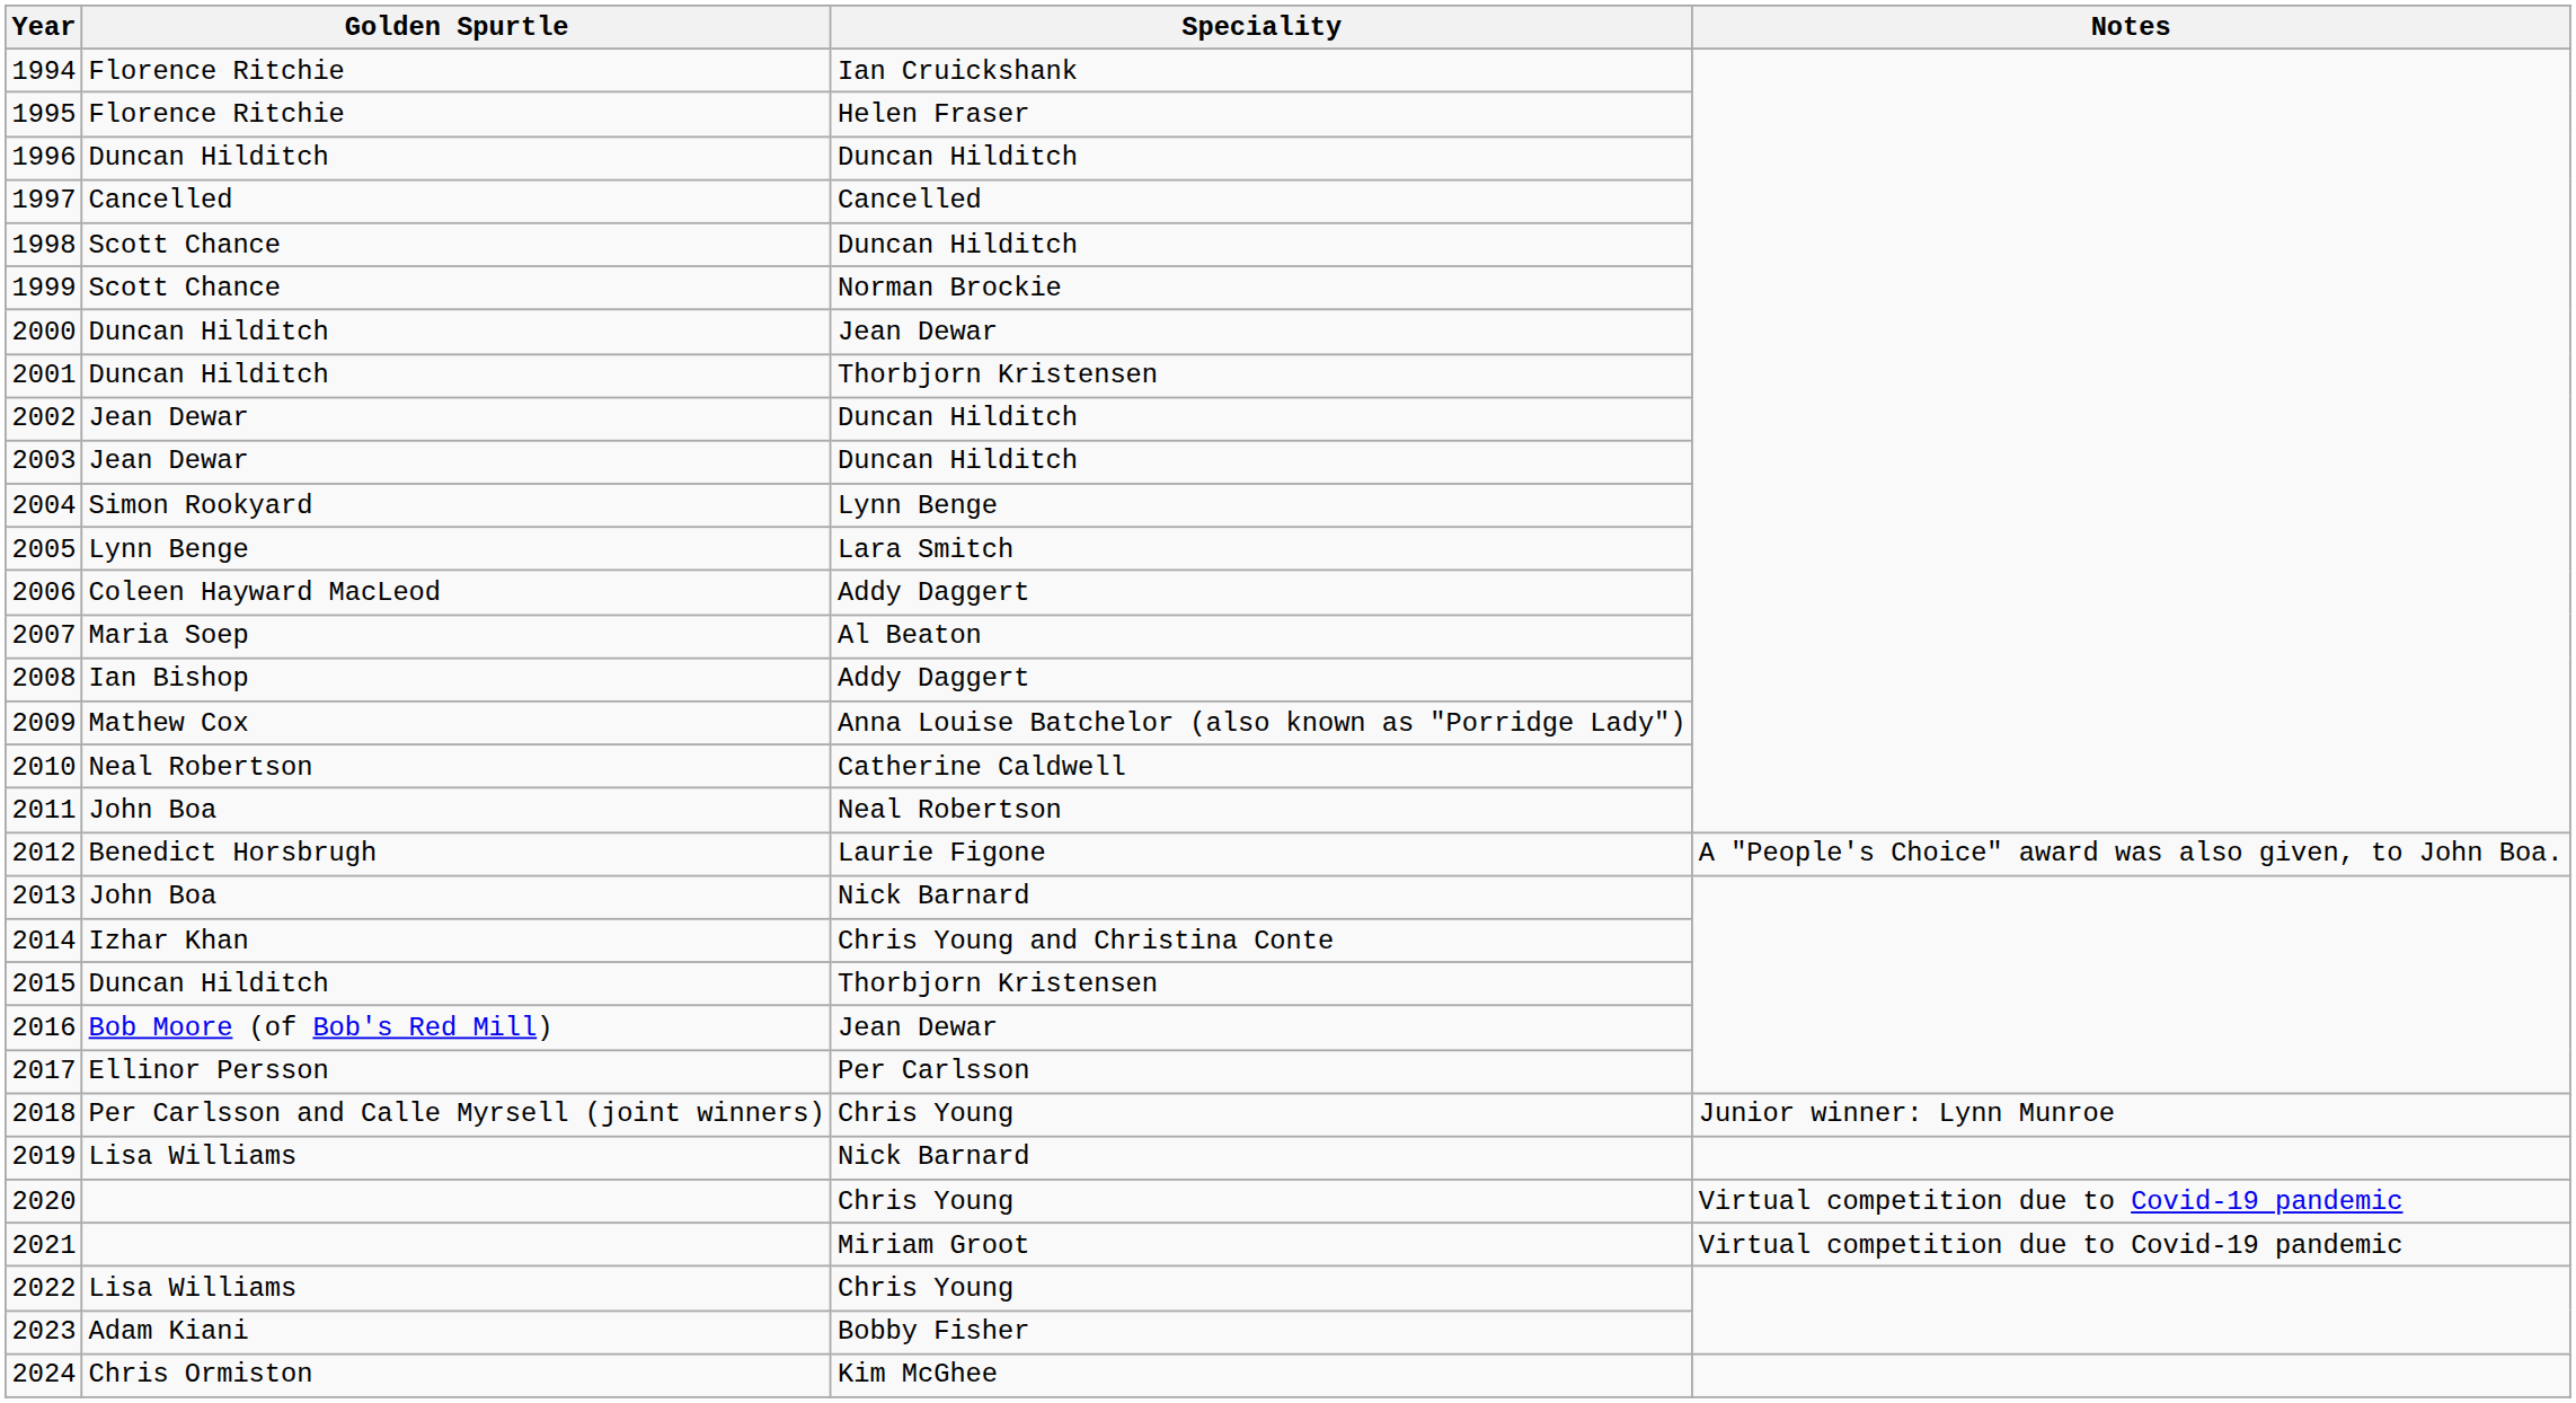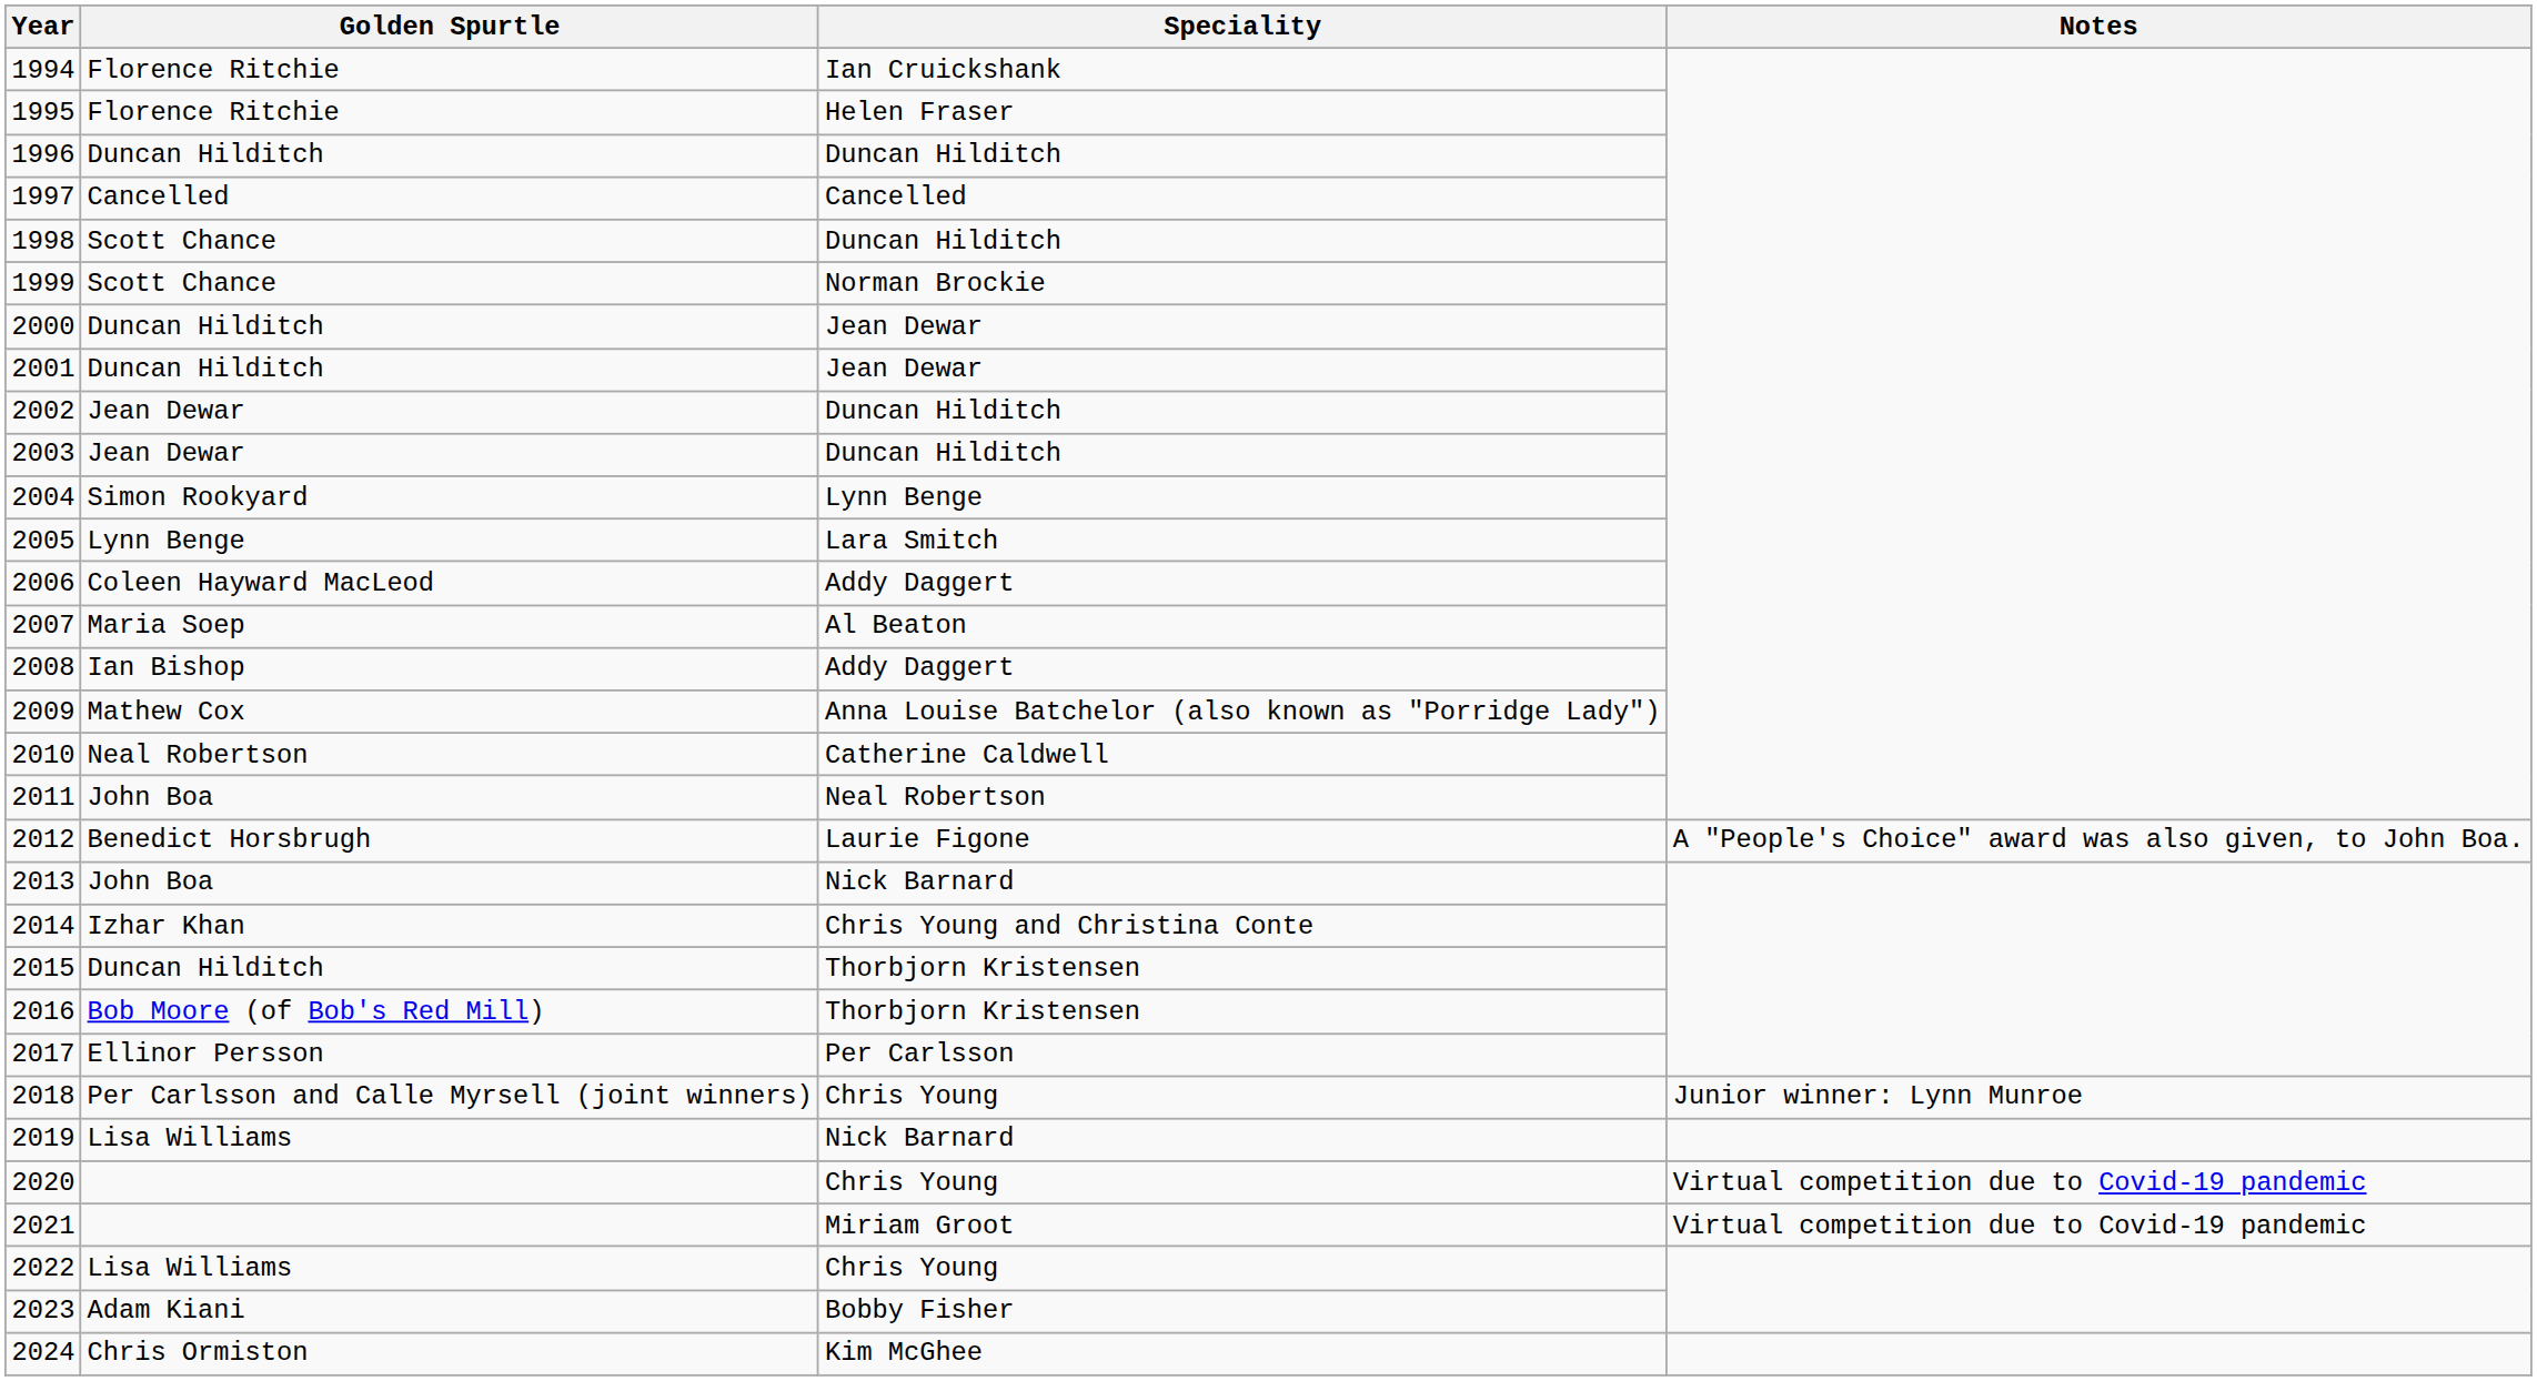2001 | Speciality: Thorbjorn Kristensen -> Jean Dewar
2016 | Speciality: Jean Dewar -> Thorbjorn Kristensen
